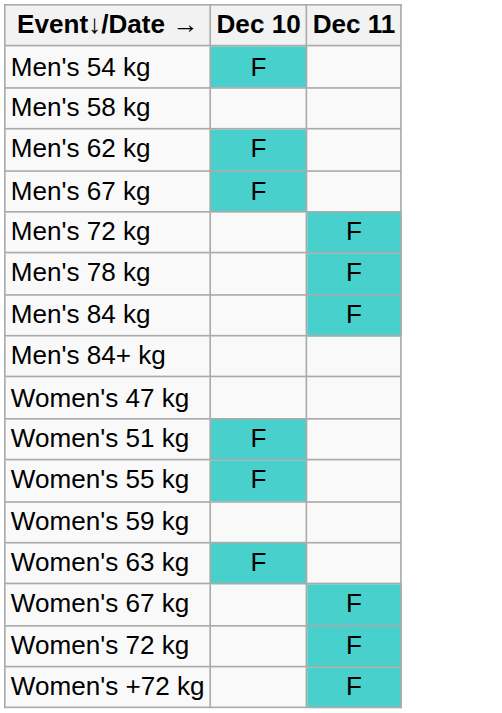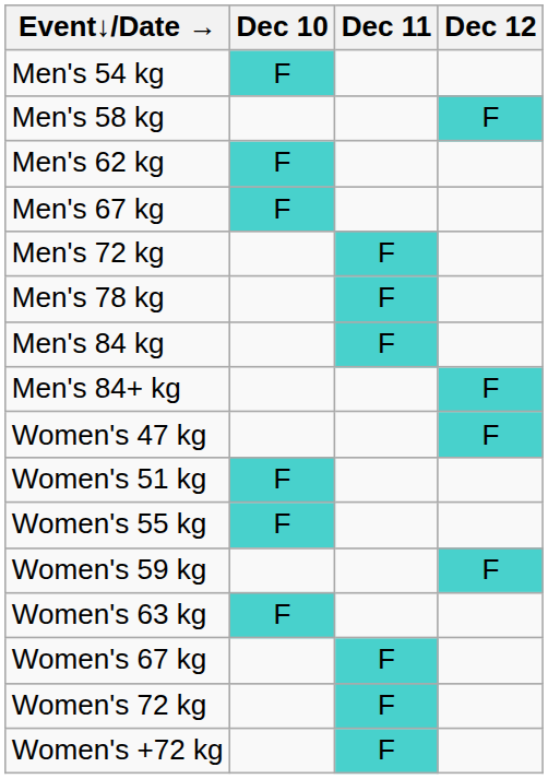+ column: Dec 12 | F | F | F | F
